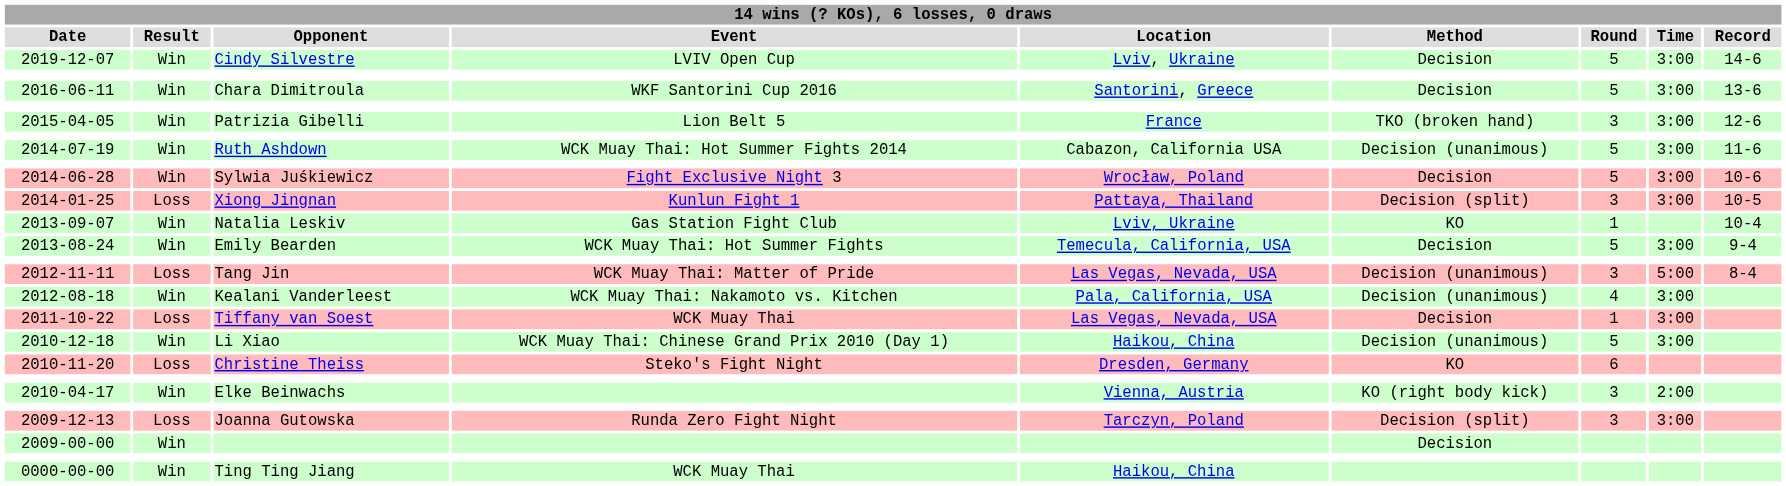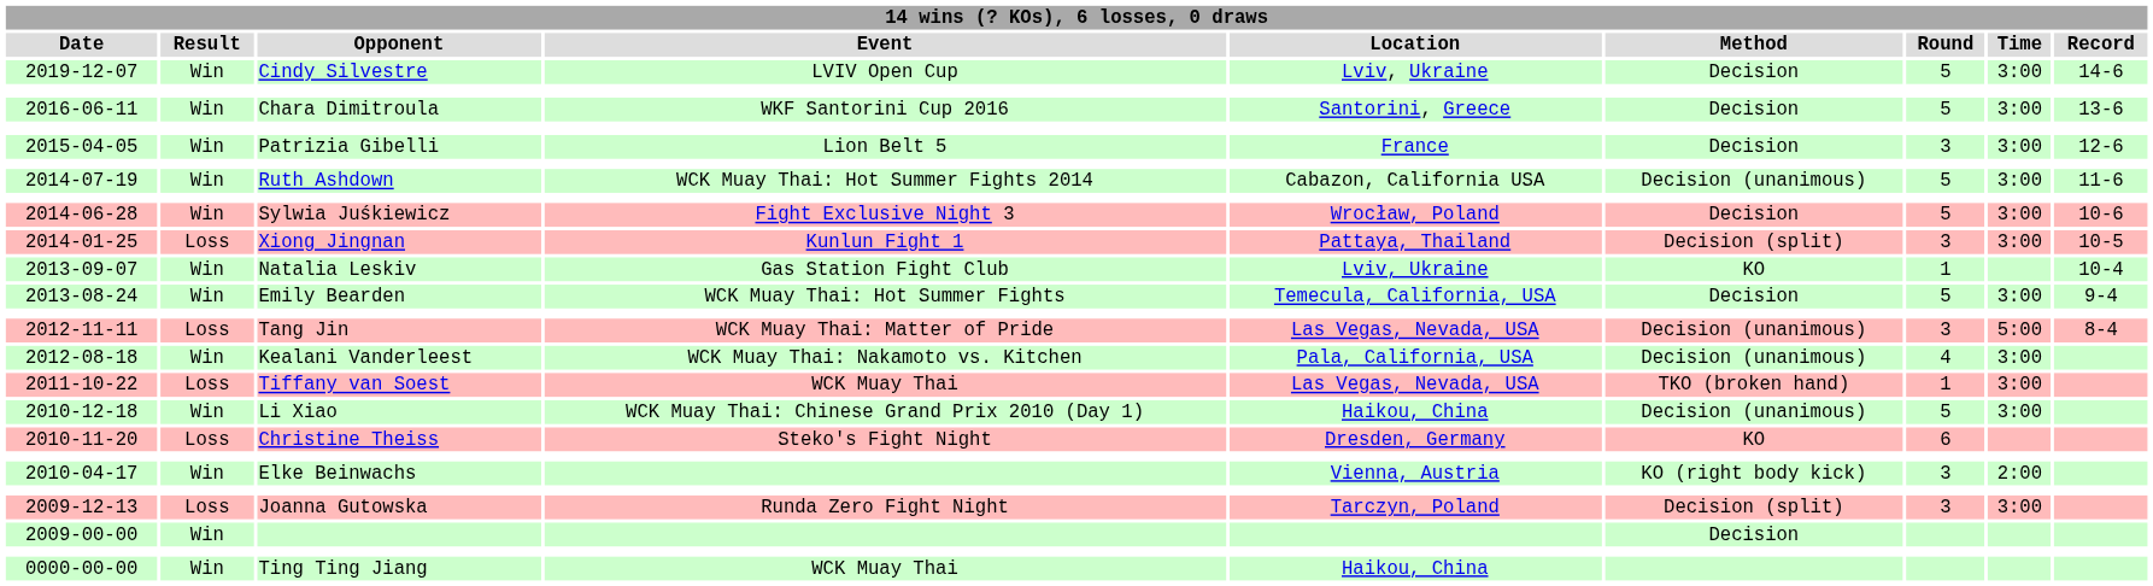Patrizia Gibelli | Method: TKO (broken hand) -> Decision
Tiffany van Soest | Method: Decision -> TKO (broken hand)
